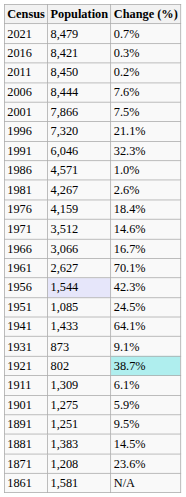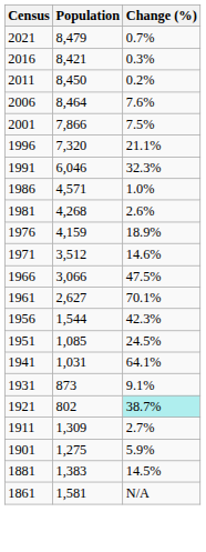2006 | Population: 8,444 -> 8,464
1981 | Population: 4,267 -> 4,268
1976 | Change (%): 18.4% -> 18.9%
1966 | Change (%): 16.7% -> 47.5%
1956 | Population: lavender background -> no background
1941 | Population: 1,433 -> 1,031
1911 | Change (%): 6.1% -> 2.7%
- row: 1891 | 1,251 | 9.5%
- row: 1871 | 1,208 | 23.6%
